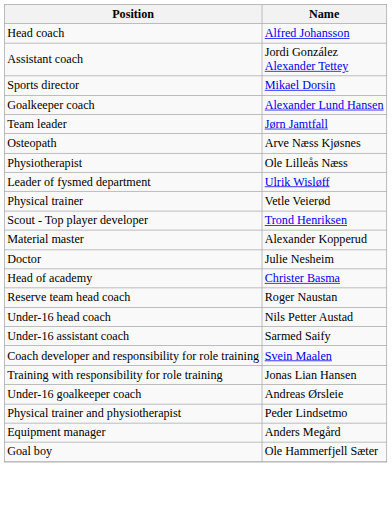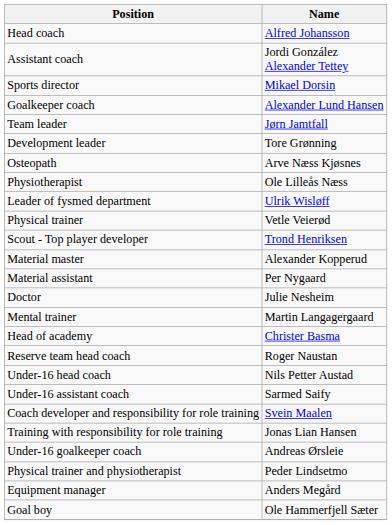+ row: Development leader | Tore Grønning
+ row: Material assistant | Per Nygaard
+ row: Mental trainer | Martin Langagergaard
